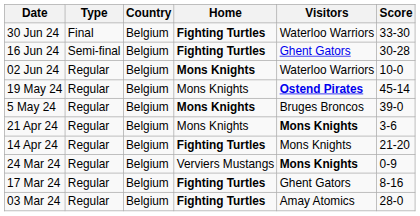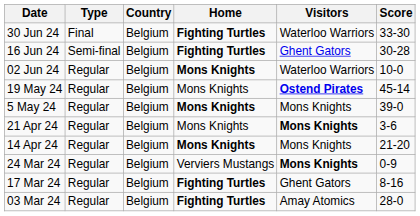5 May 24 | Visitors: Bruges Broncos -> Mons Knights
14 Apr 24 | Home: Fighting Turtles -> Mons Knights
